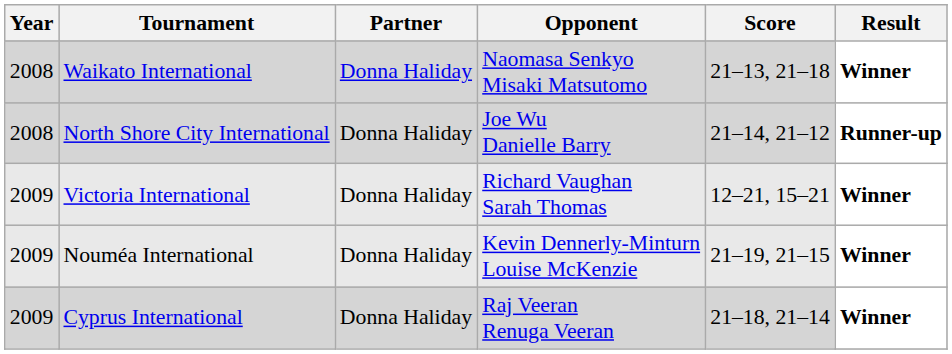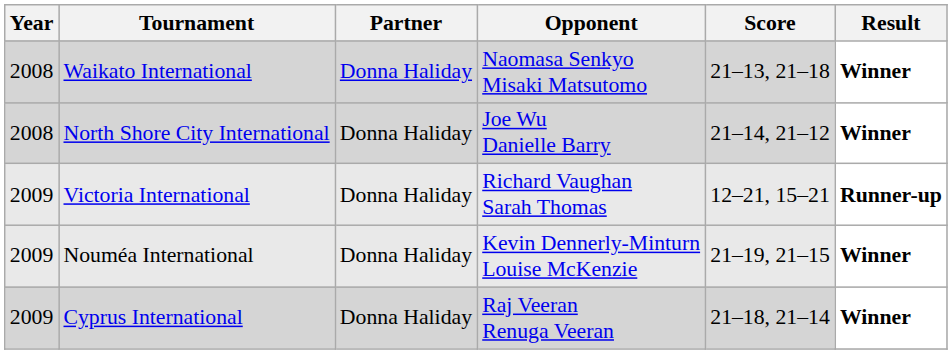North Shore City International | Result: Runner-up -> Winner
Victoria International | Result: Winner -> Runner-up
